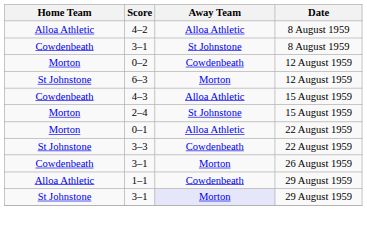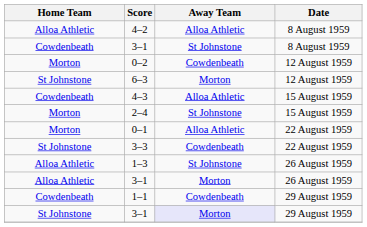+ row: Alloa Athletic | 1–3 | St Johnstone | 26 August 1959
3–1 / 26 August 1959 | Home Team: Cowdenbeath -> Alloa Athletic
1–1 | Home Team: Alloa Athletic -> Cowdenbeath
